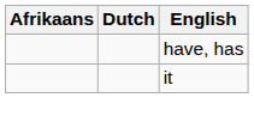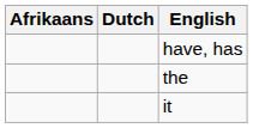+ row: the
